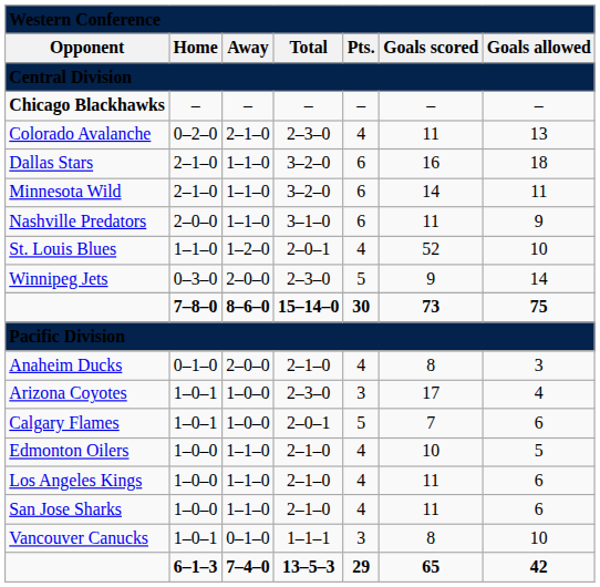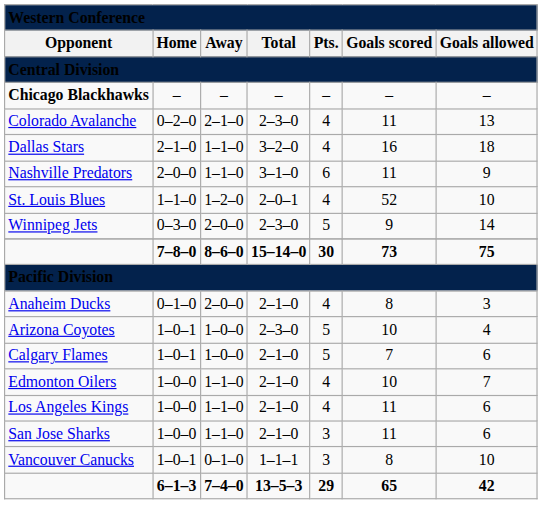Dallas Stars | column 5: 6 -> 4
- row: Minnesota Wild | 2–1–0 | 1–1–0 | 3–2–0 | 6 | 14 | 11
Arizona Coyotes | column 5: 3 -> 5
Arizona Coyotes | column 6: 17 -> 10
Calgary Flames | column 4: 2–0–1 -> 2–1–0
Edmonton Oilers | column 7: 5 -> 7
San Jose Sharks | column 5: 4 -> 3
